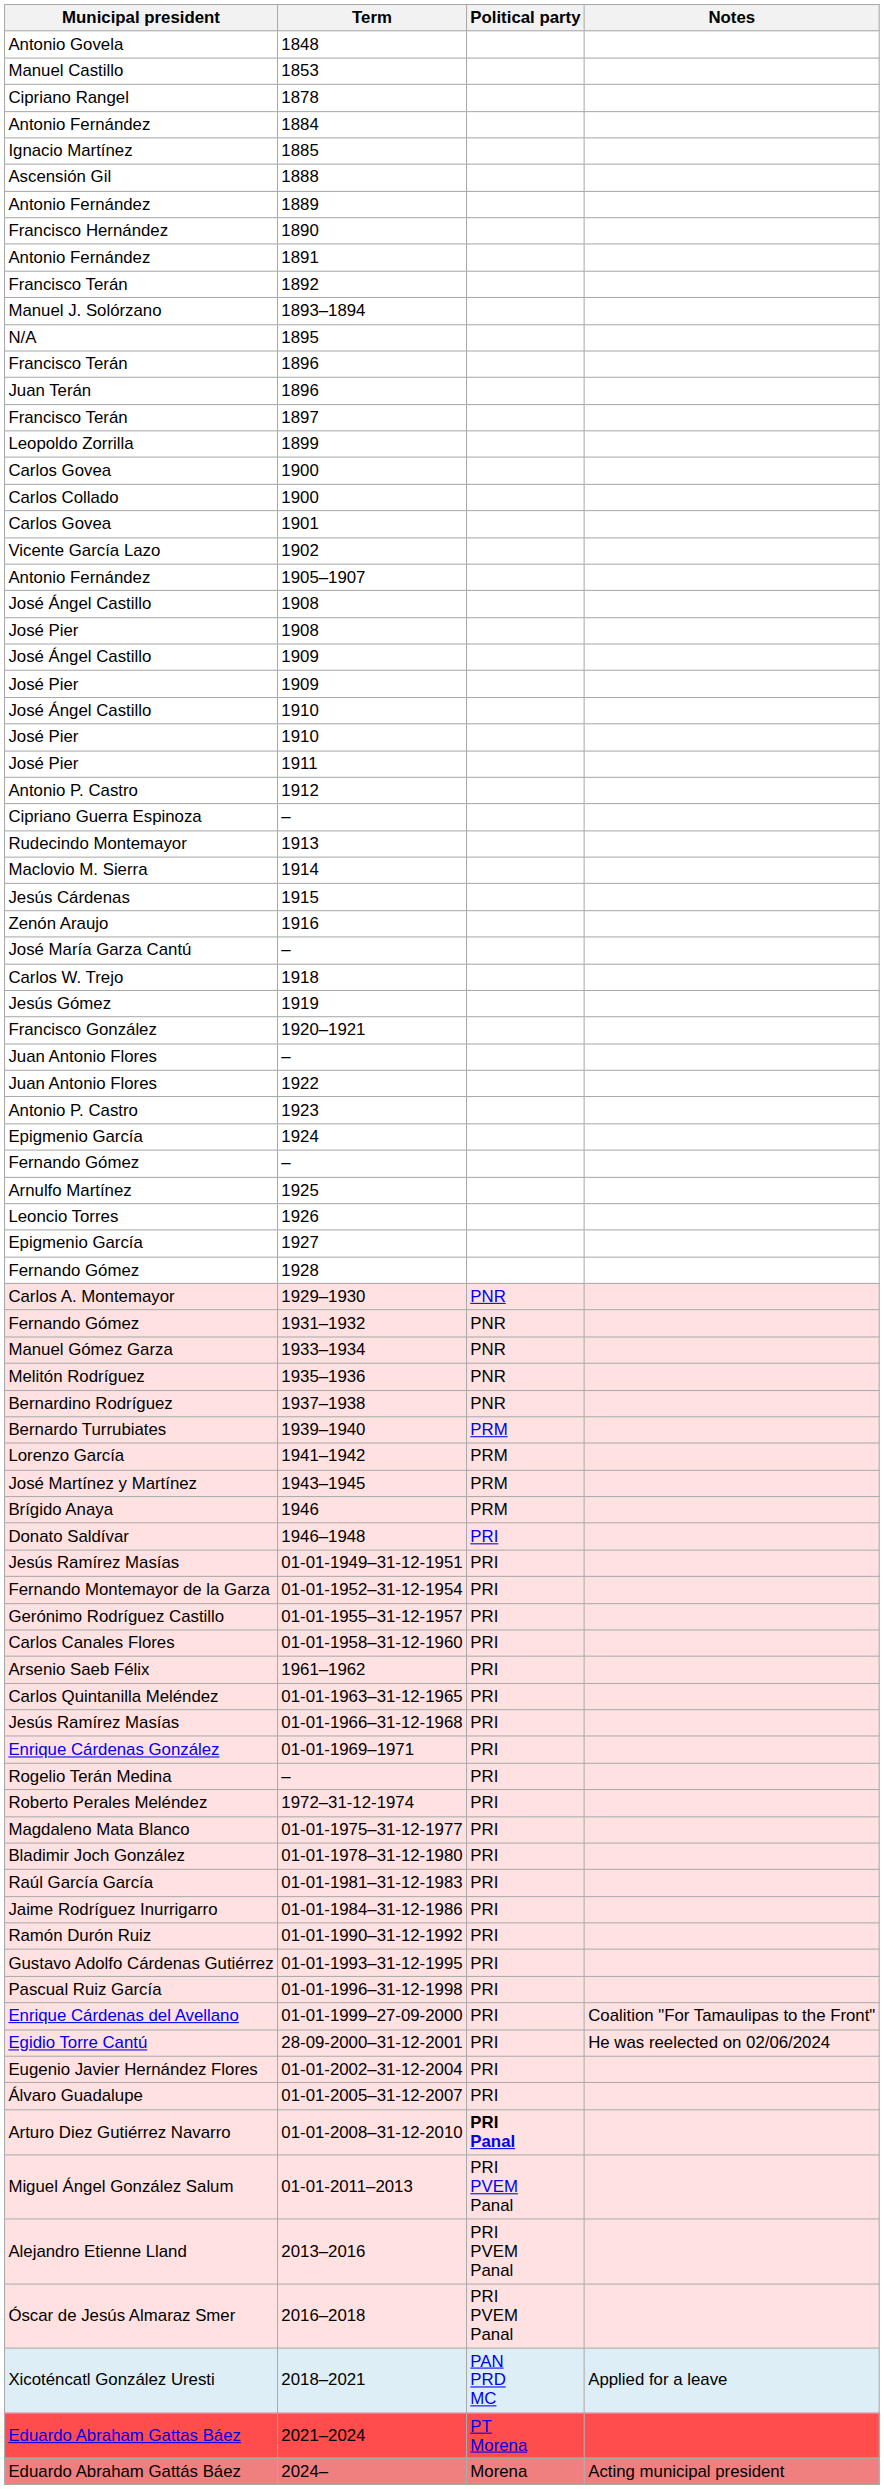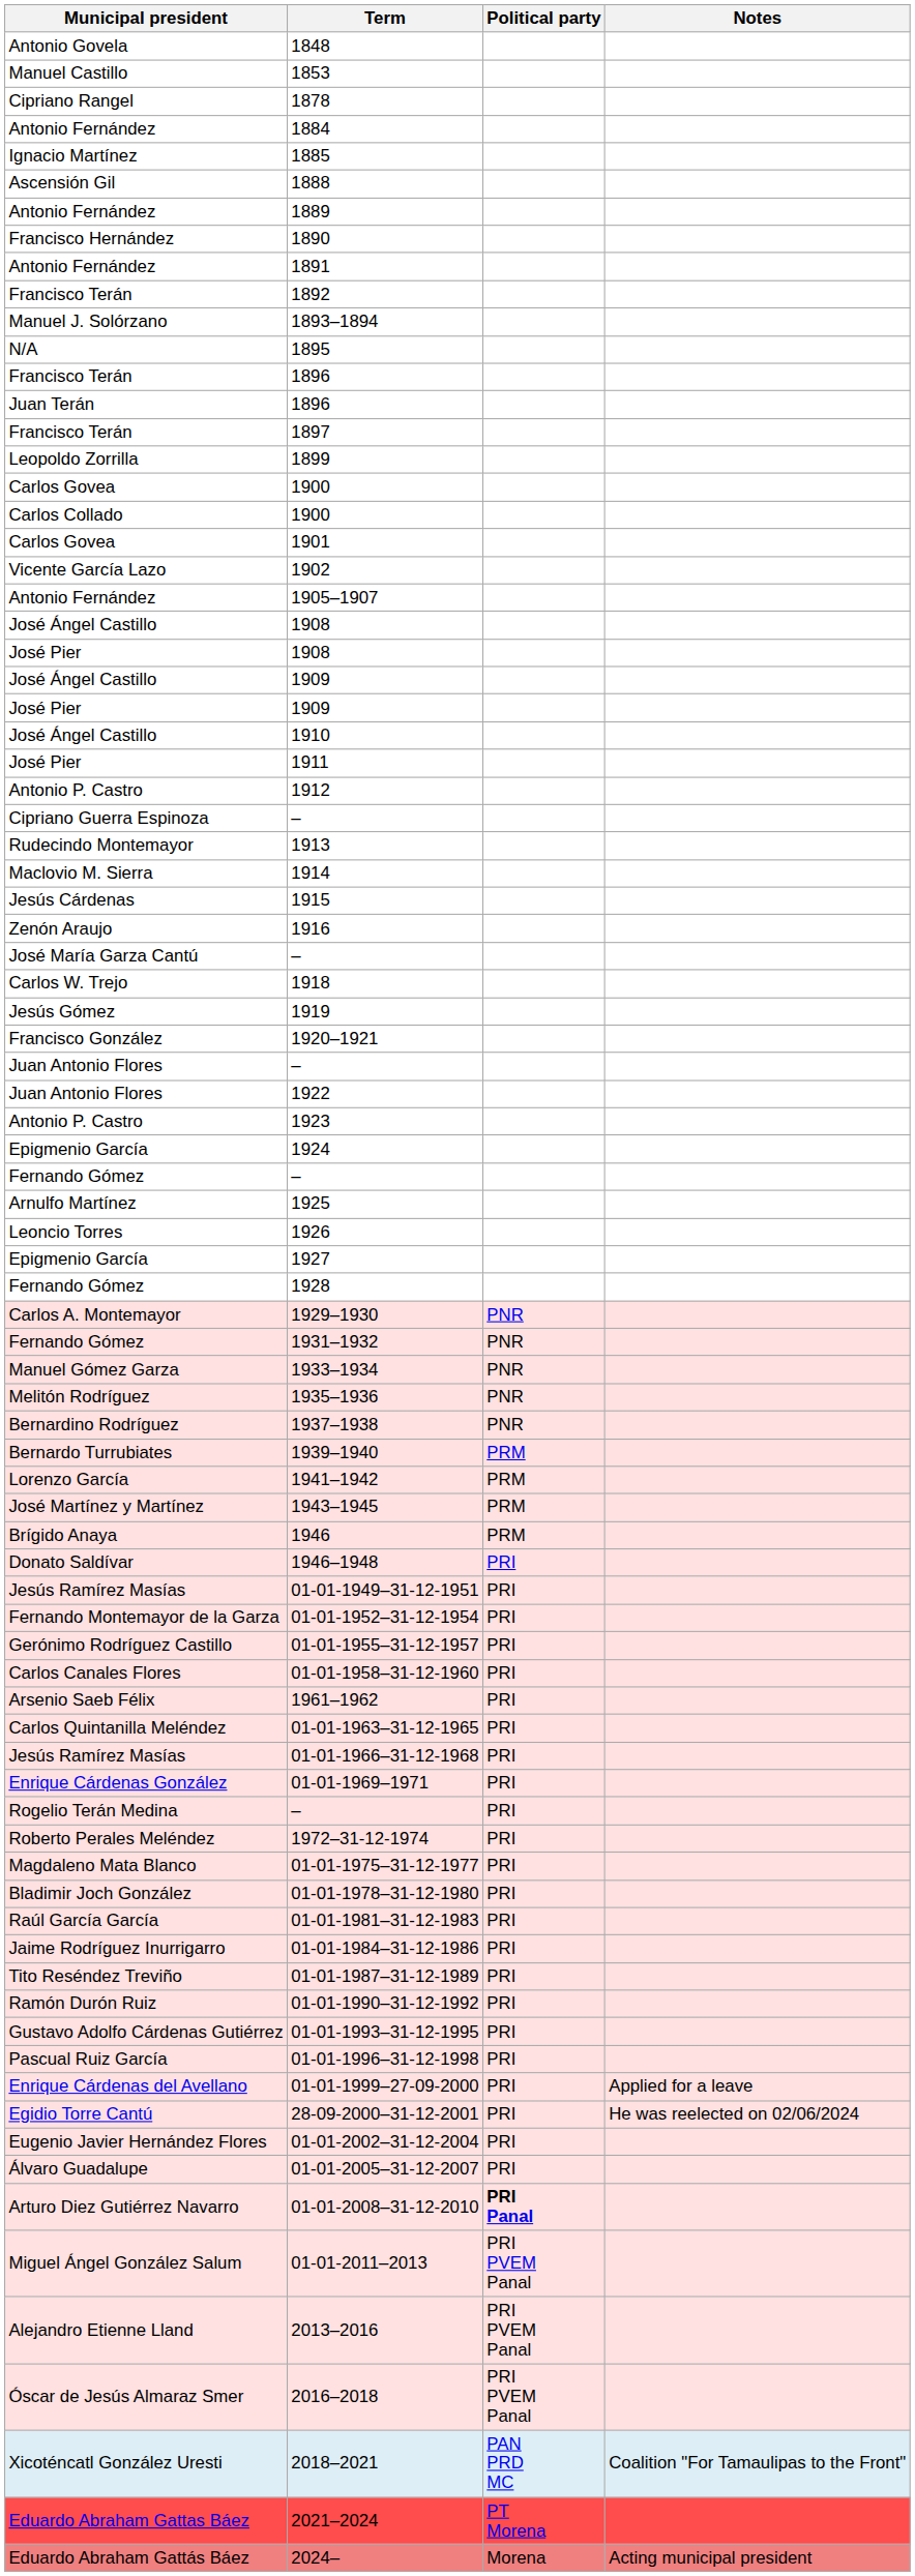- row: José Pier | 1910
+ row: Tito Reséndez Treviño | 01-01-1987–31-12-1989 | PRI
01-01-1999–27-09-2000 | Notes: Coalition "For Tamaulipas to the Front" -> Applied for a leave
2018–2021 | Notes: Applied for a leave -> Coalition "For Tamaulipas to the Front"
